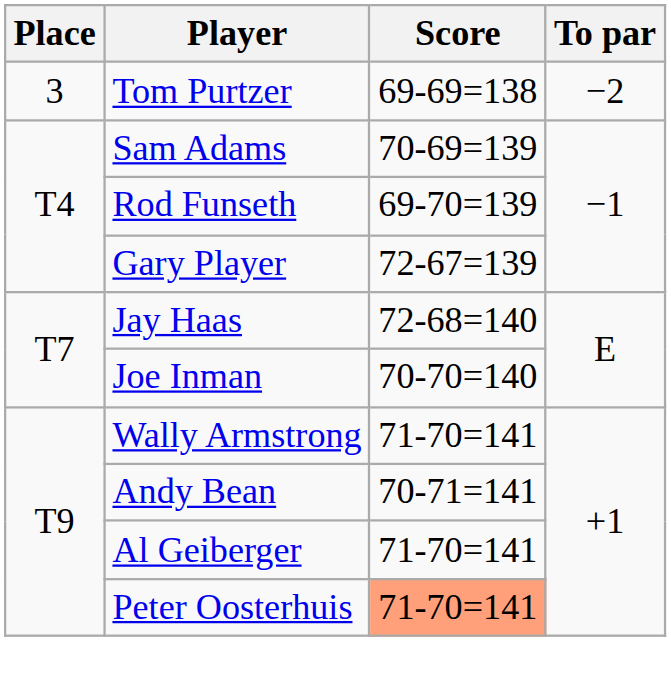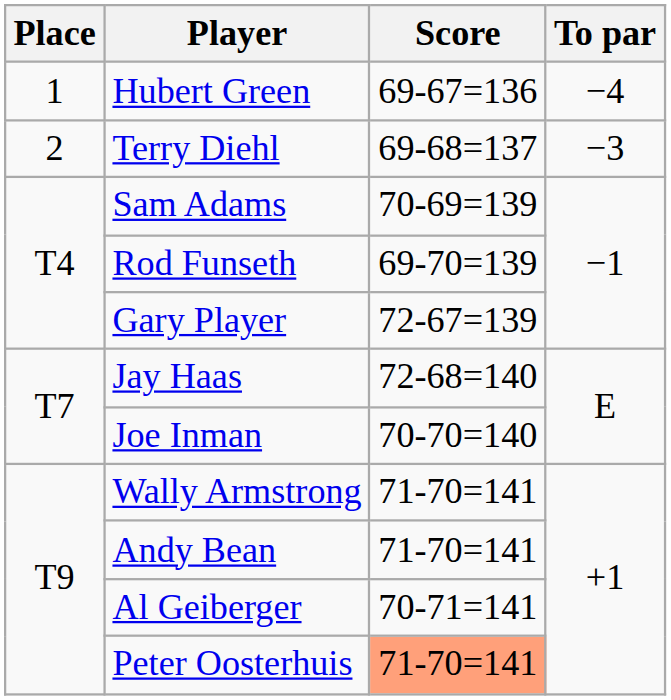+ row: 1 | Hubert Green | 69-67=136 | −4
+ row: 2 | Terry Diehl | 69-68=137 | −3
- row: 3 | Tom Purtzer | 69-69=138 | −2
Andy Bean | Score: 70-71=141 -> 71-70=141
Al Geiberger | Score: 71-70=141 -> 70-71=141
